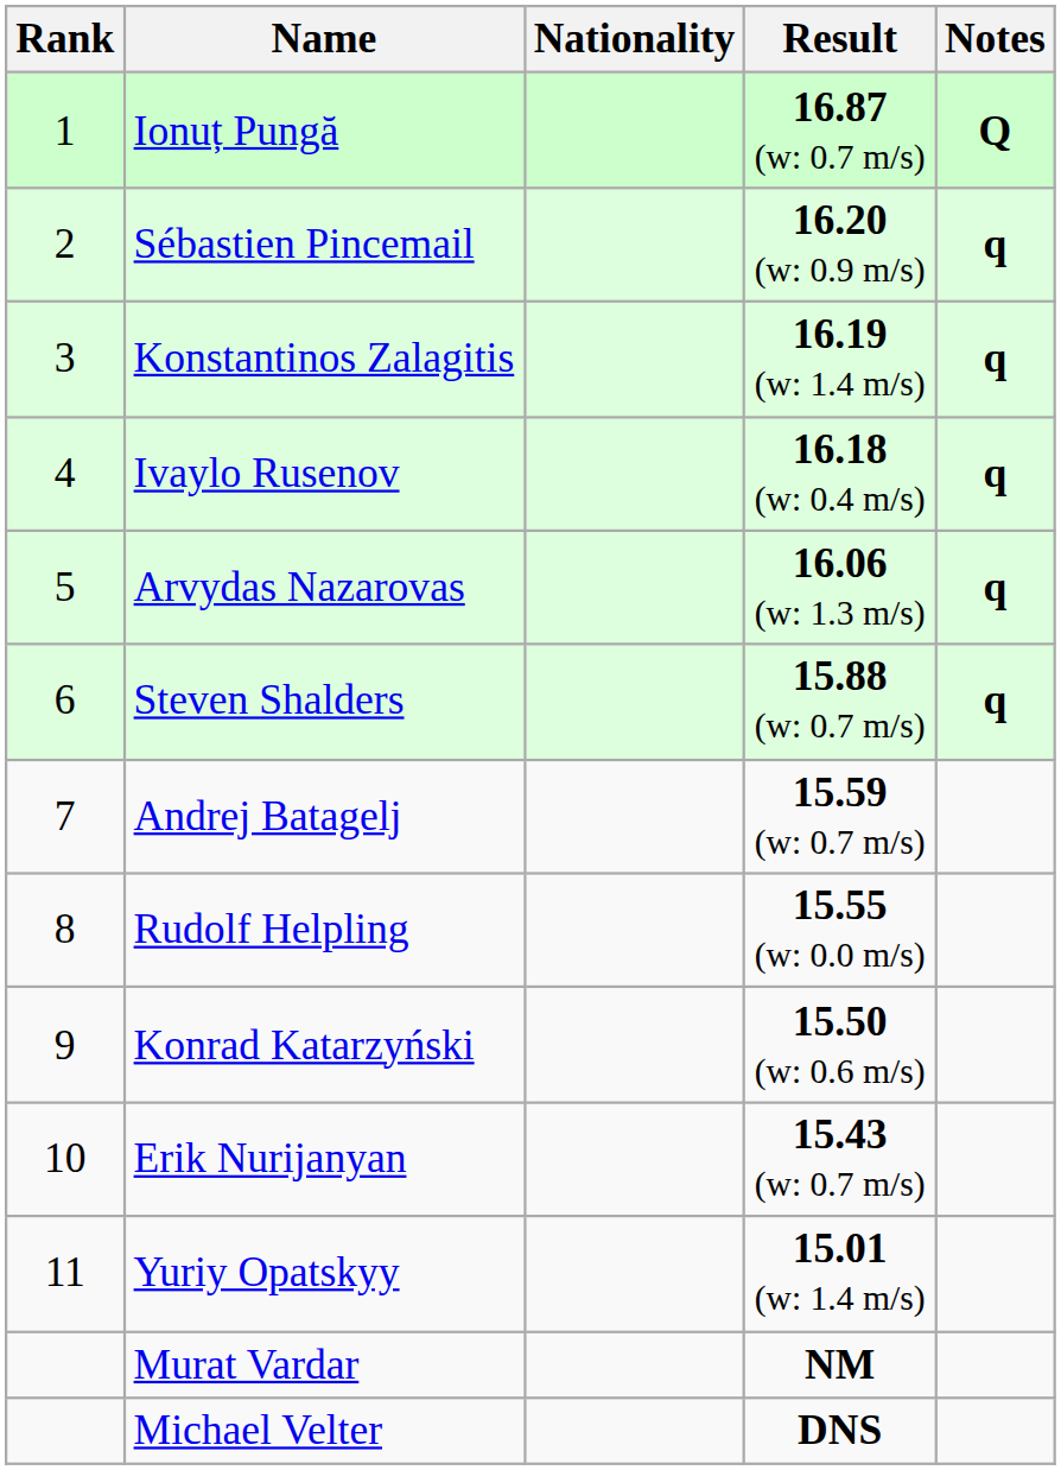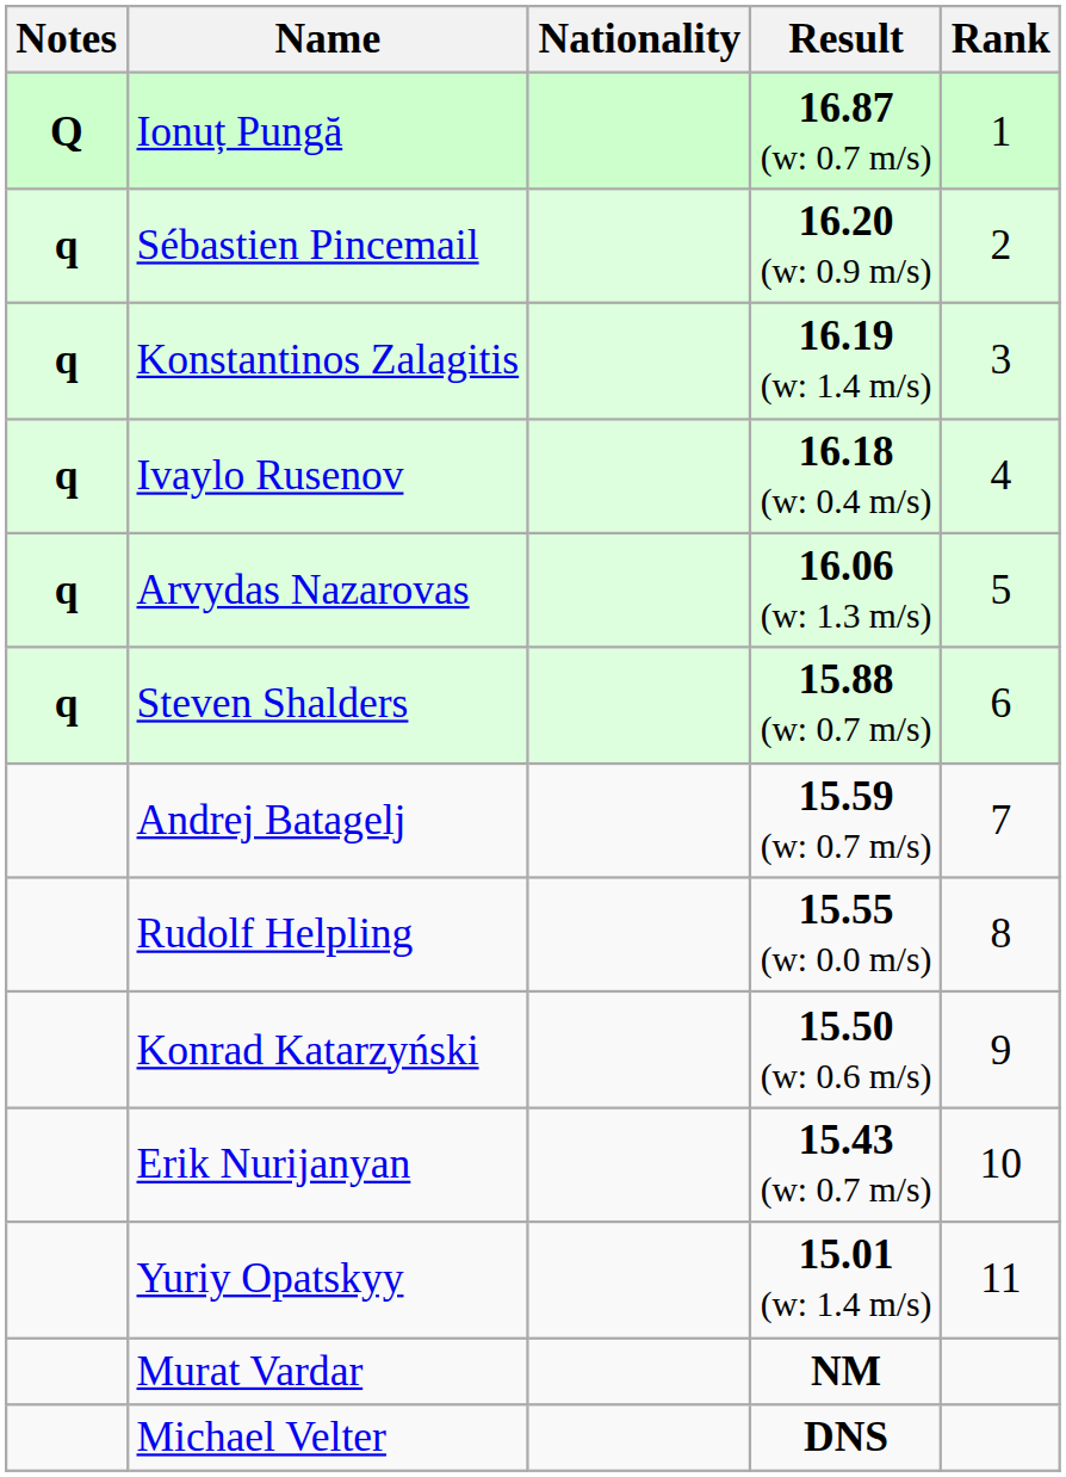columns swapped: Rank <-> Notes
